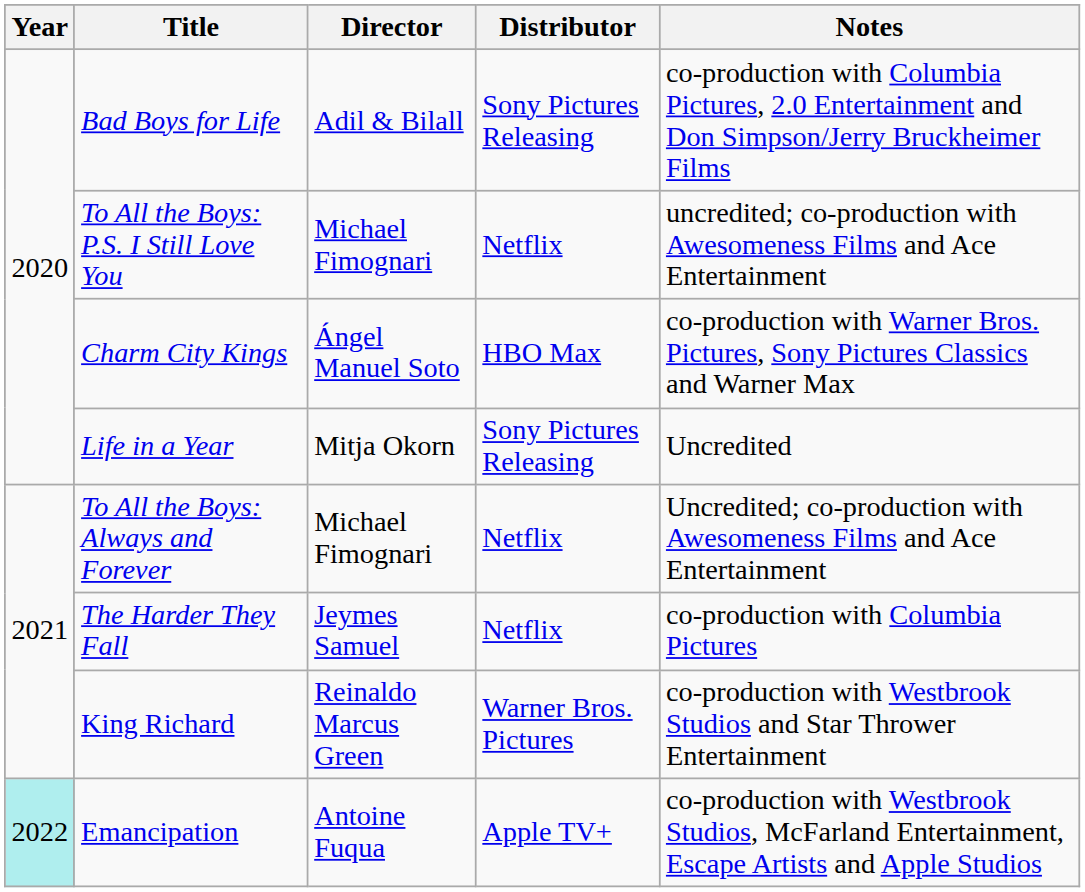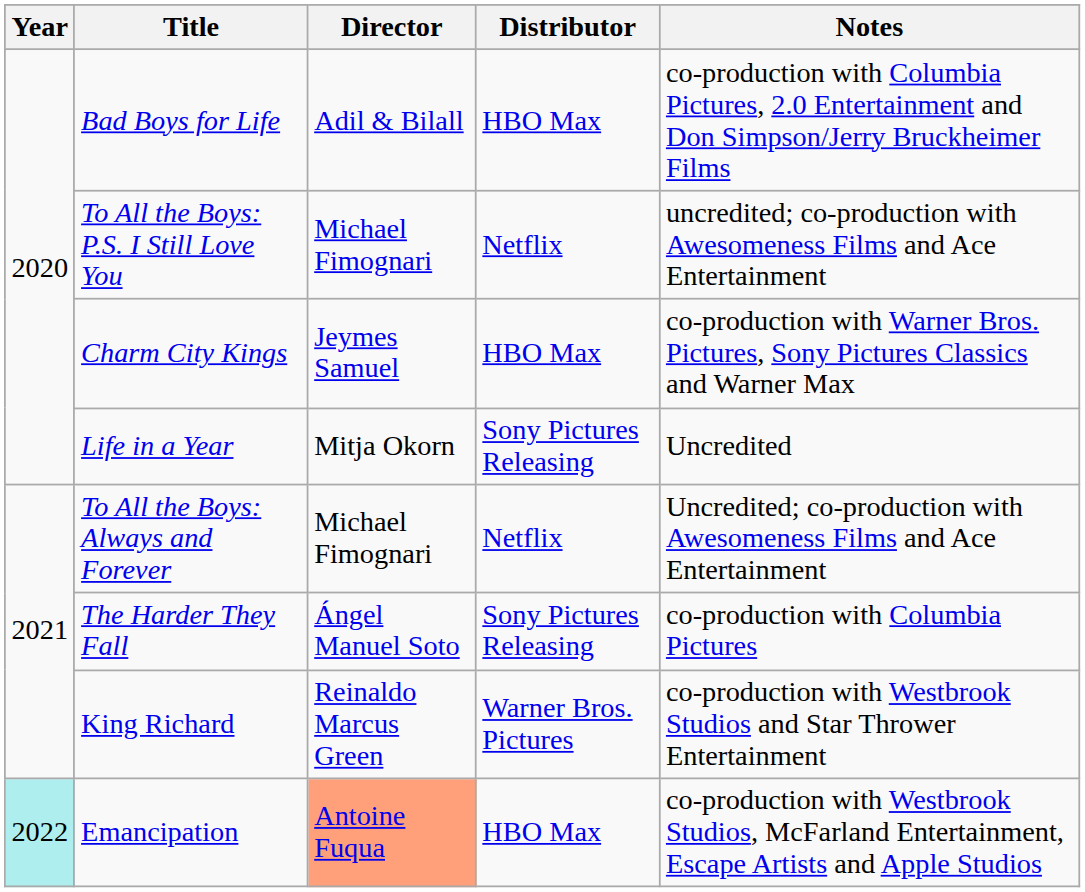Bad Boys for Life | Distributor: Sony Pictures Releasing -> HBO Max
Charm City Kings | Director: Ángel Manuel Soto -> Jeymes Samuel
The Harder They Fall | Director: Jeymes Samuel -> Ángel Manuel Soto
The Harder They Fall | Distributor: Netflix -> Sony Pictures Releasing
Emancipation | Director: no background -> lightsalmon background
Emancipation | Distributor: Apple TV+ -> HBO Max
